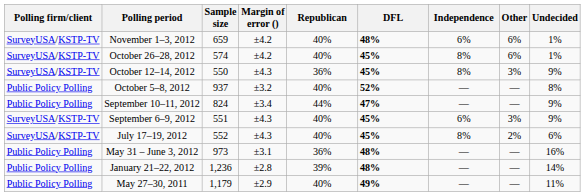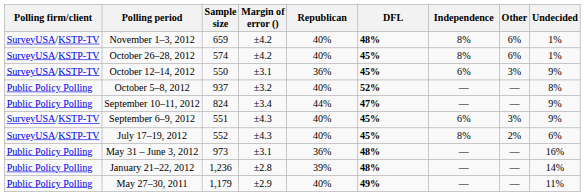November 1–3, 2012 | Independence: 6% -> 8%
October 12–14, 2012 | Margin of error (): ±4.3 -> ±3.1
October 12–14, 2012 | Independence: 8% -> 6%
